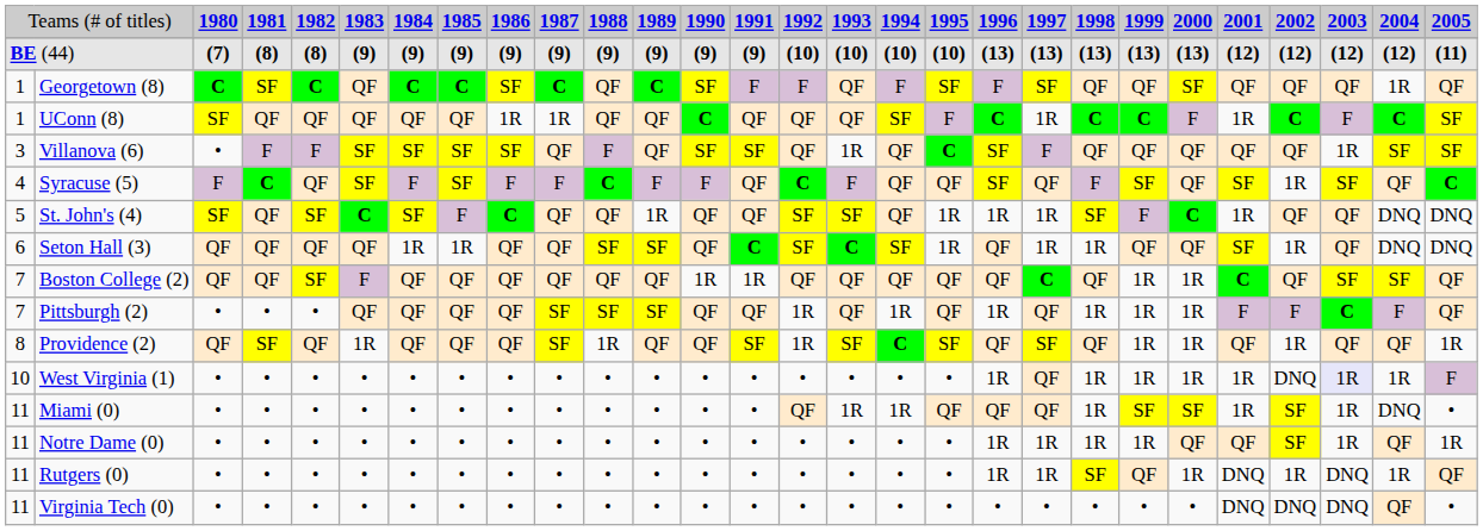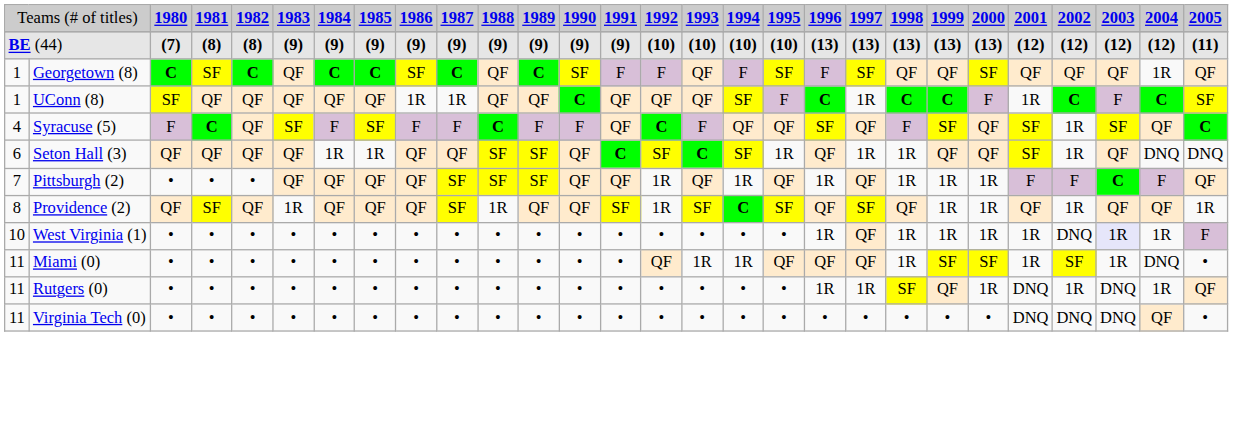- row: 3 | Villanova (6) | • | F | F | SF | SF | SF | SF | QF | F | QF | SF | SF | QF | 1R | QF | C | SF | F | QF | QF | QF | QF | QF | 1R | SF | SF
- row: 5 | St. John's (4) | SF | QF | SF | C | SF | F | C | QF | QF | 1R | QF | QF | SF | SF | QF | 1R | 1R | 1R | SF | F | C | 1R | QF | QF | DNQ | DNQ
- row: 7 | Boston College (2) | QF | QF | SF | F | QF | QF | QF | QF | QF | QF | 1R | 1R | QF | QF | QF | QF | QF | C | QF | 1R | 1R | C | QF | SF | SF | QF
- row: 11 | Notre Dame (0) | • | • | • | • | • | • | • | • | • | • | • | • | • | • | • | • | 1R | 1R | 1R | 1R | QF | QF | SF | 1R | QF | 1R
